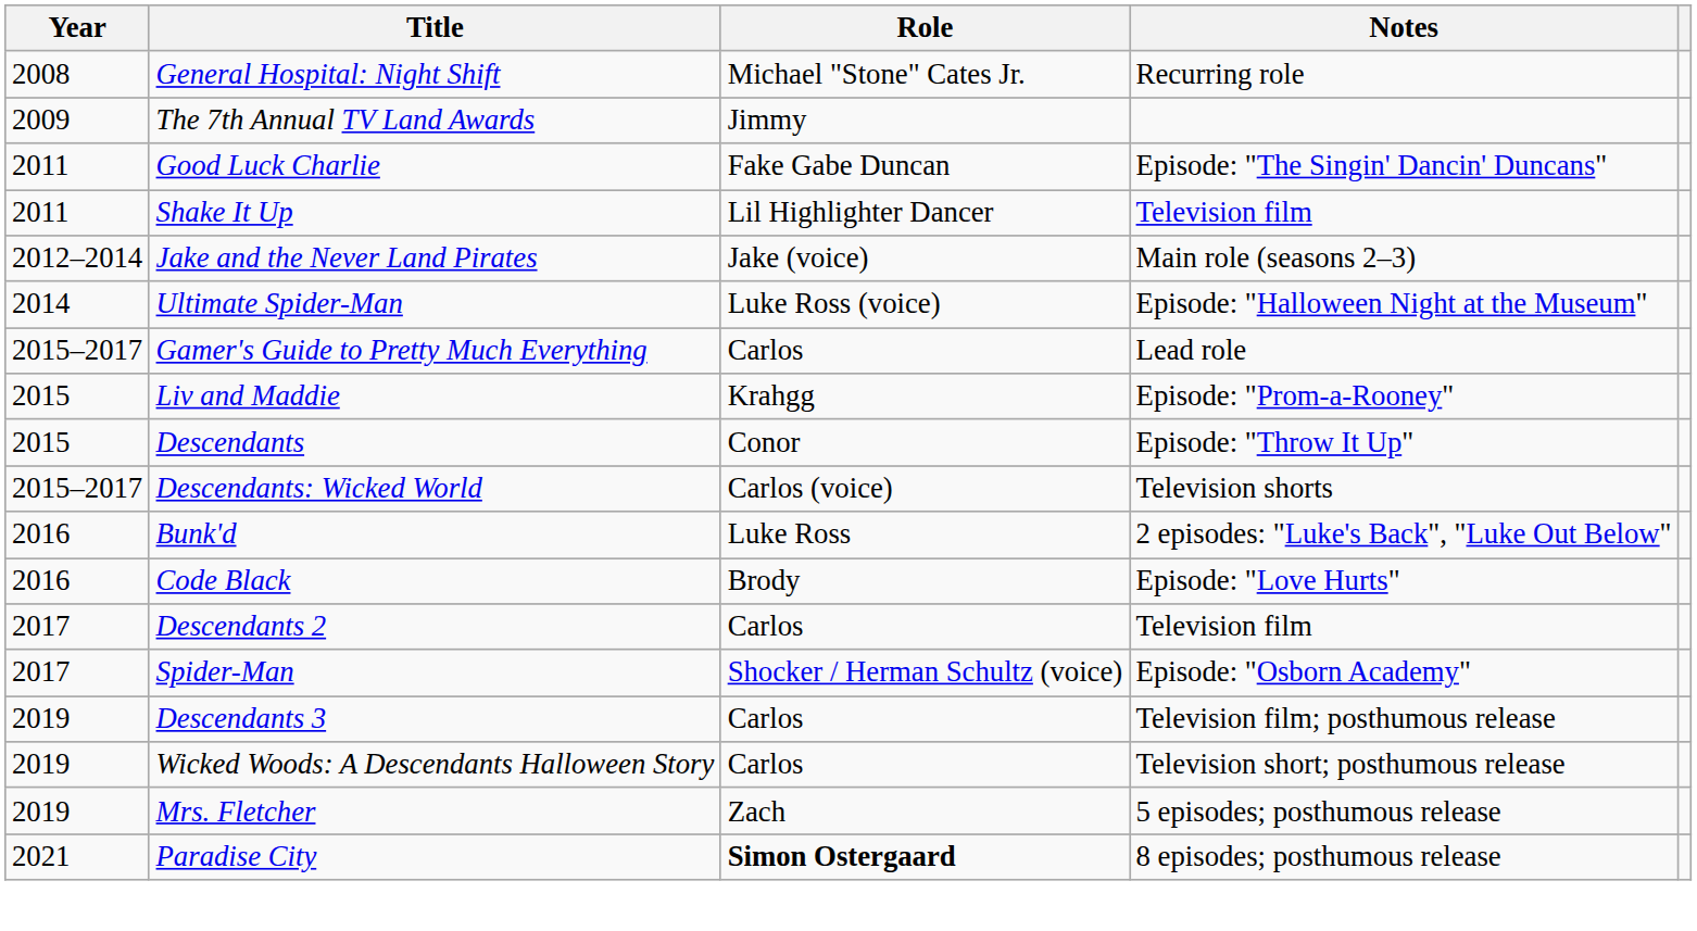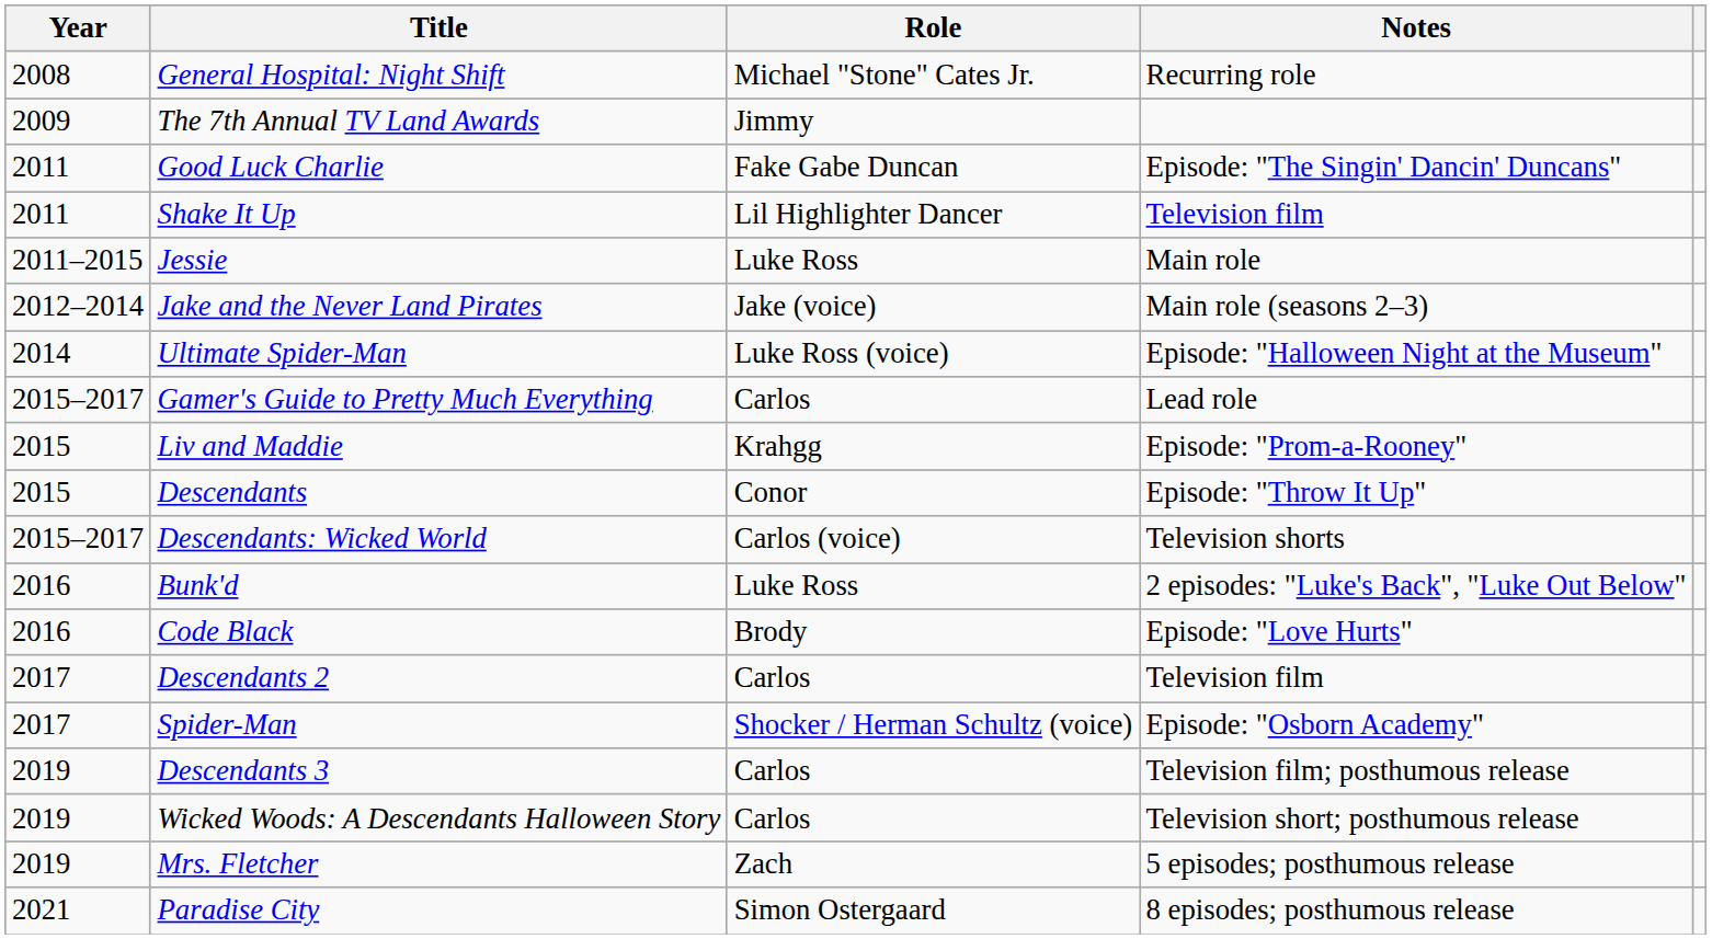+ row: 2011–2015 | Jessie | Luke Ross | Main role
Paradise City | Role: bold -> normal
